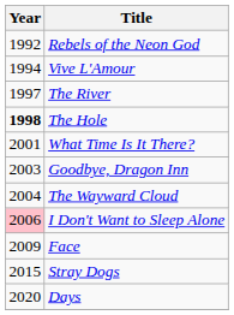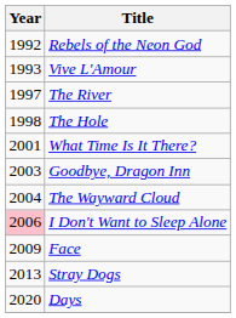Vive L'Amour | Year: 1994 -> 1993
The Hole | Year: bold -> normal
Stray Dogs | Year: 2015 -> 2013
